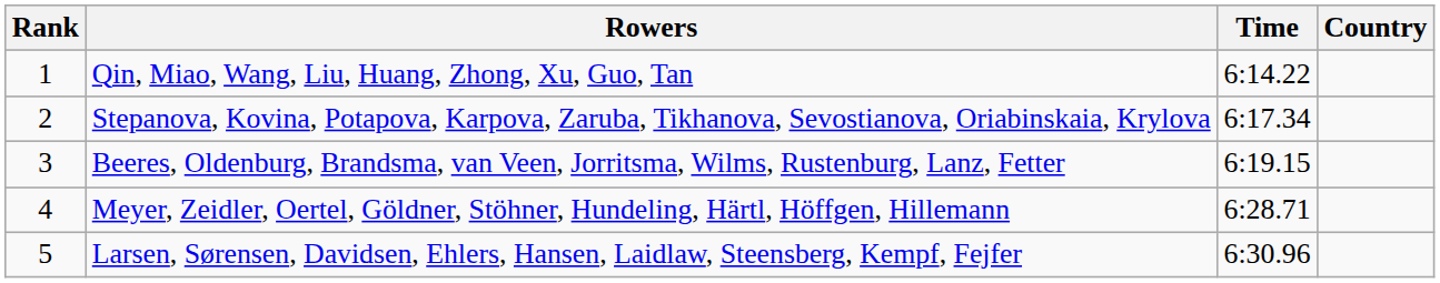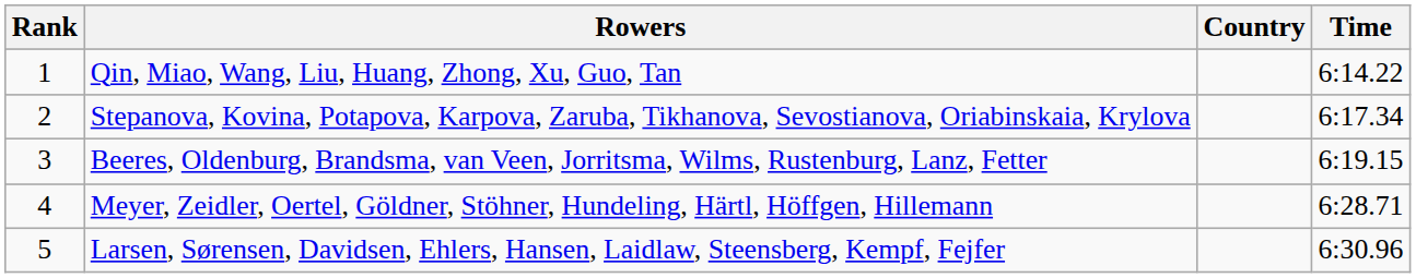columns swapped: Country <-> Time
